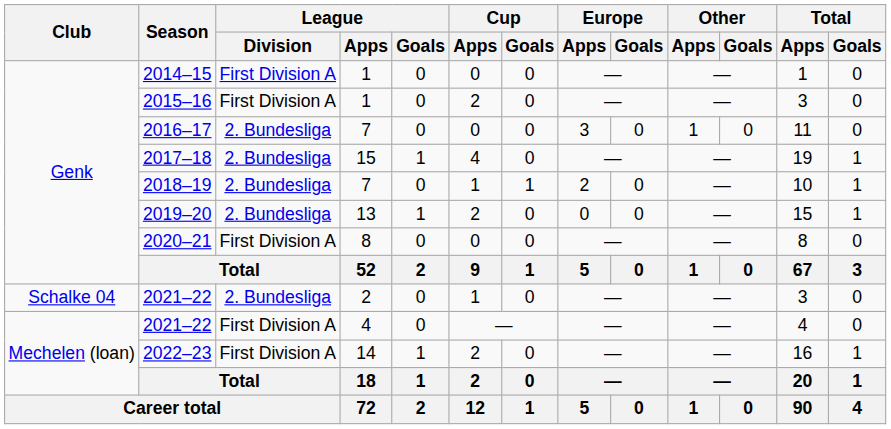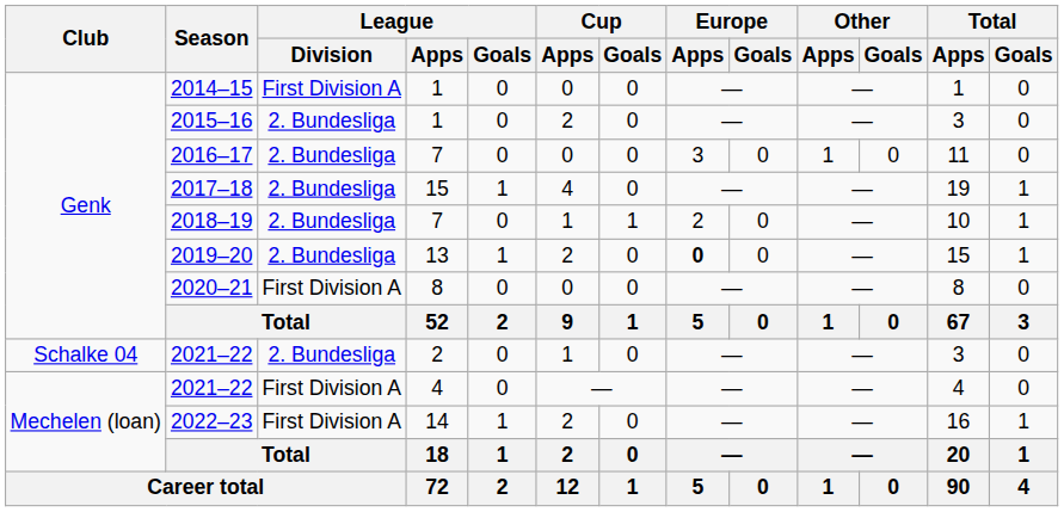2015–16 | League / Division: First Division A -> 2. Bundesliga
2019–20 | Europe / Apps: normal -> bold
